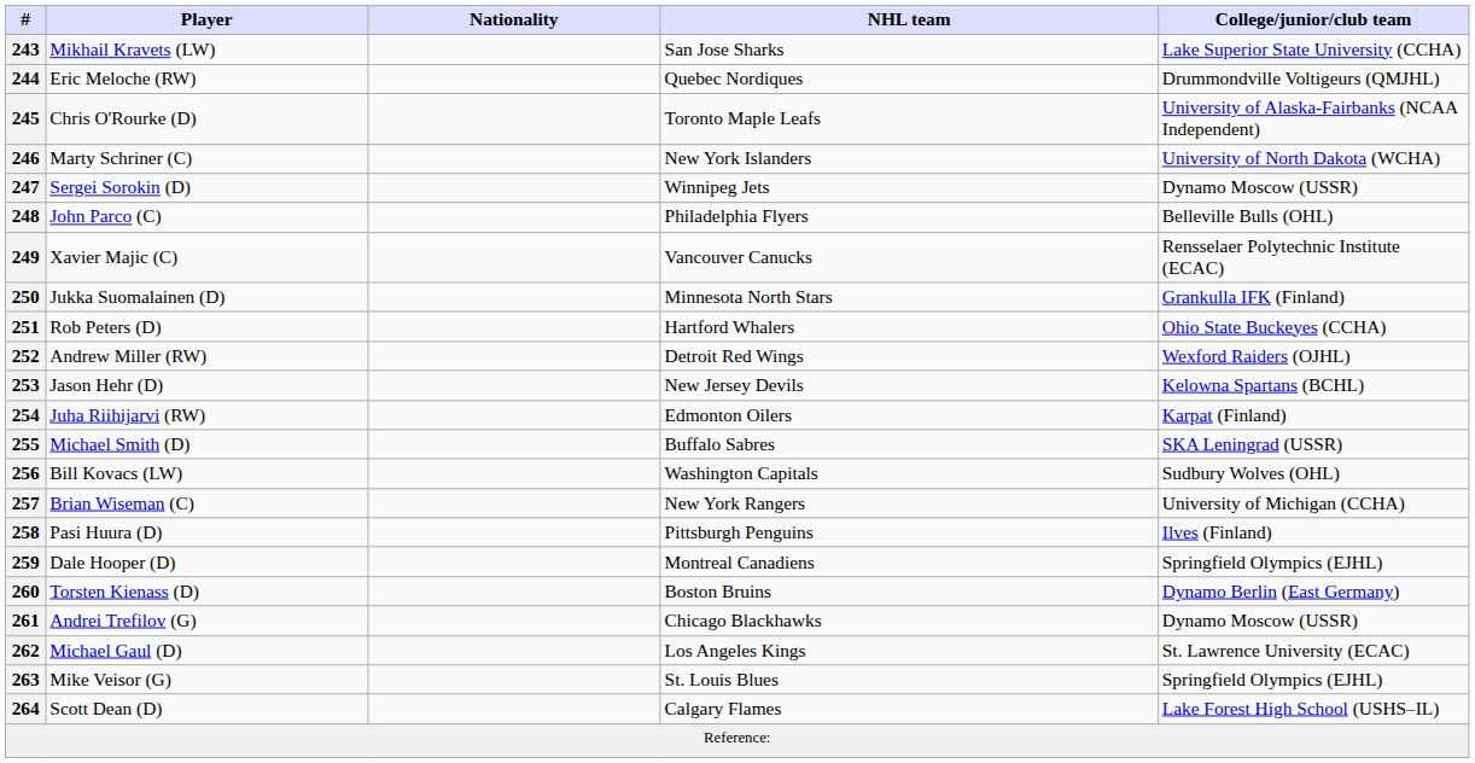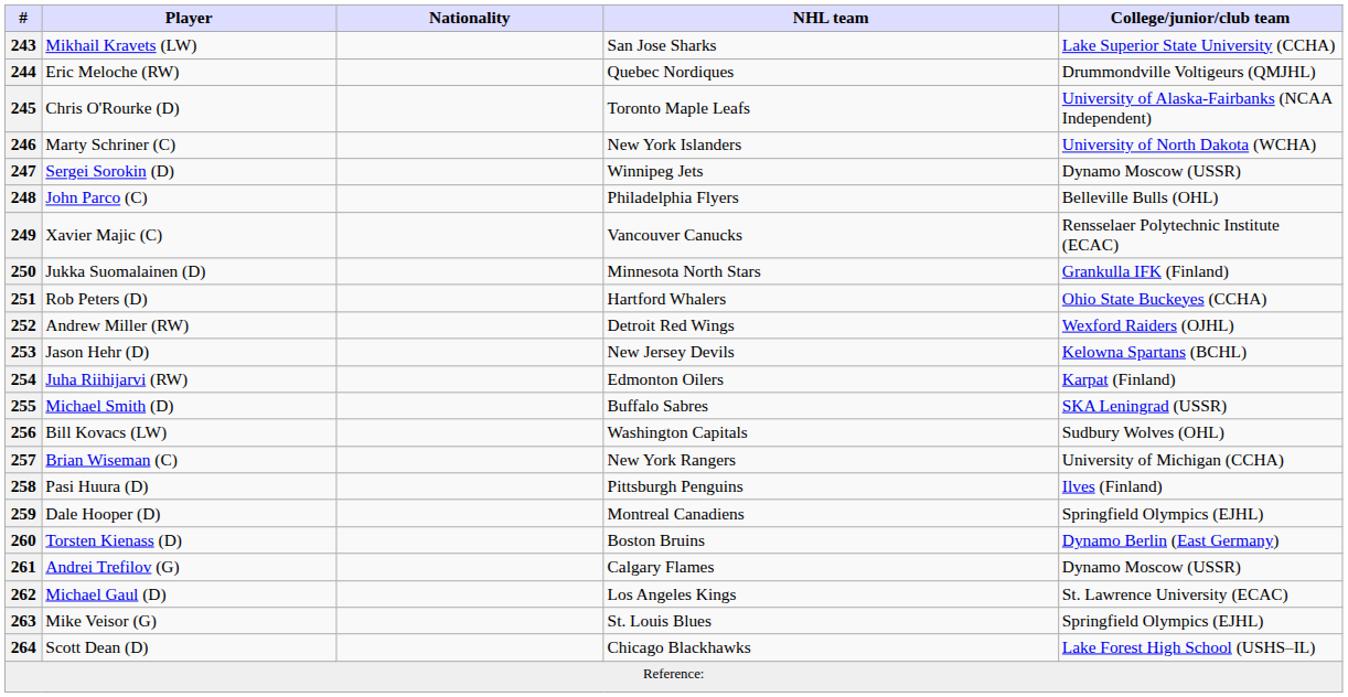261 | NHL team: Chicago Blackhawks -> Calgary Flames
264 | NHL team: Calgary Flames -> Chicago Blackhawks
